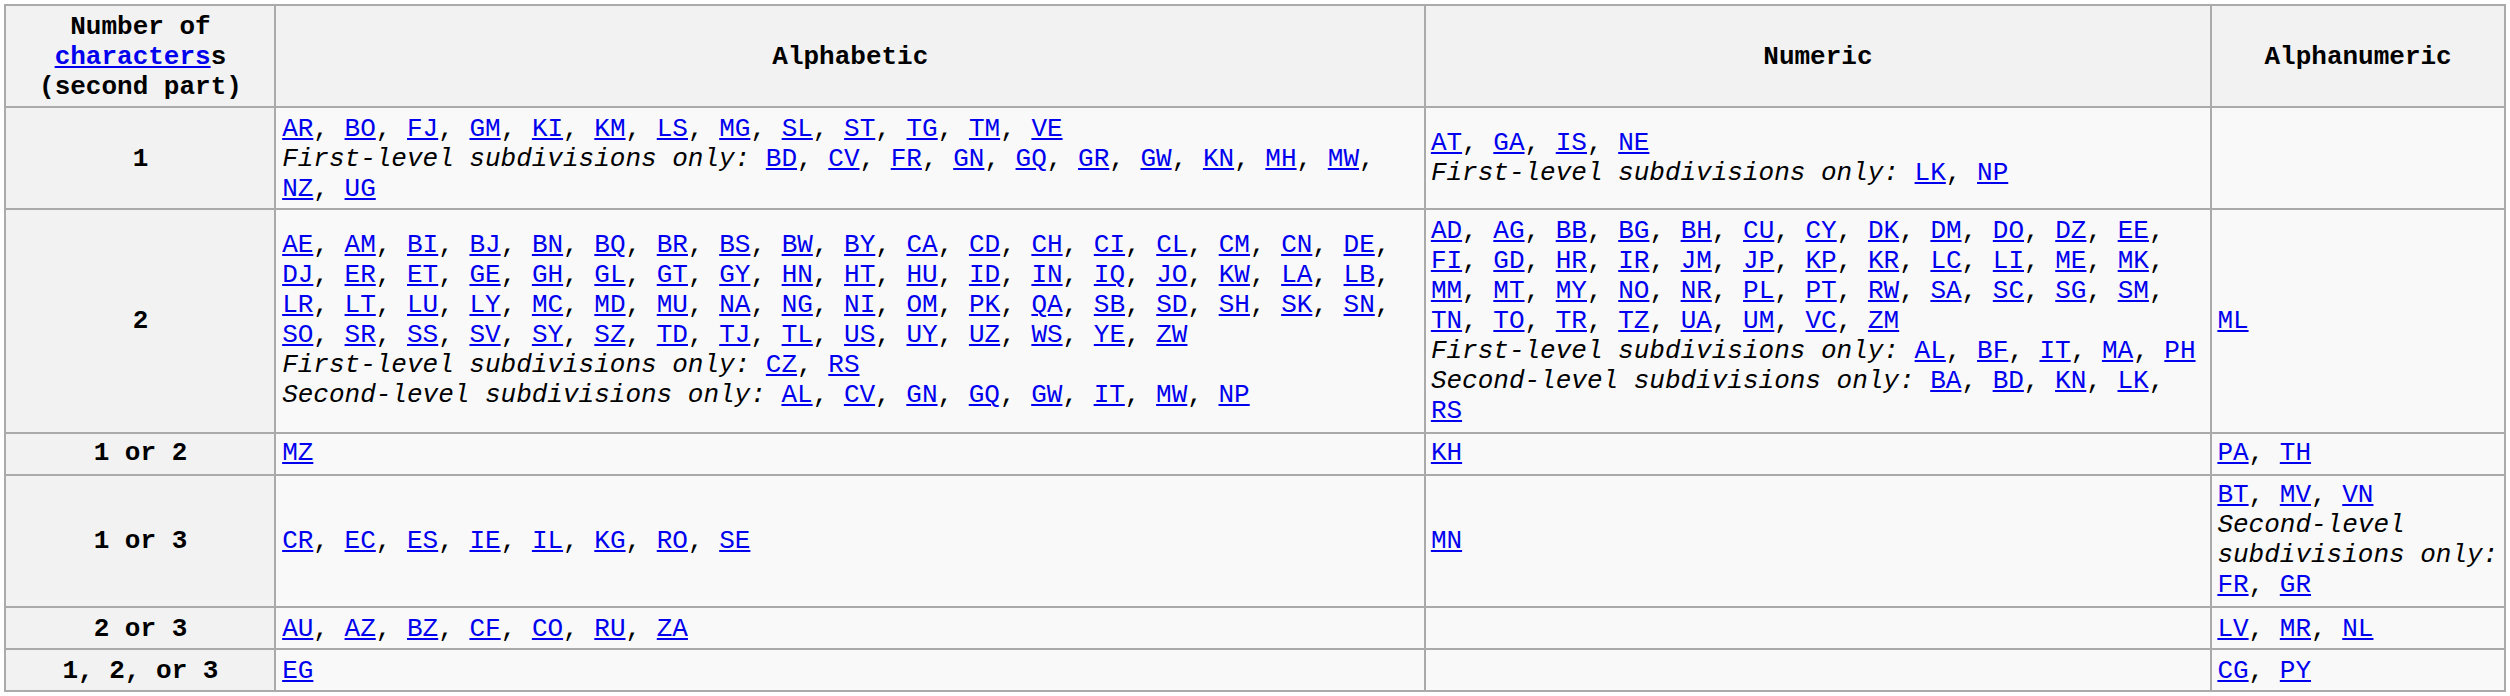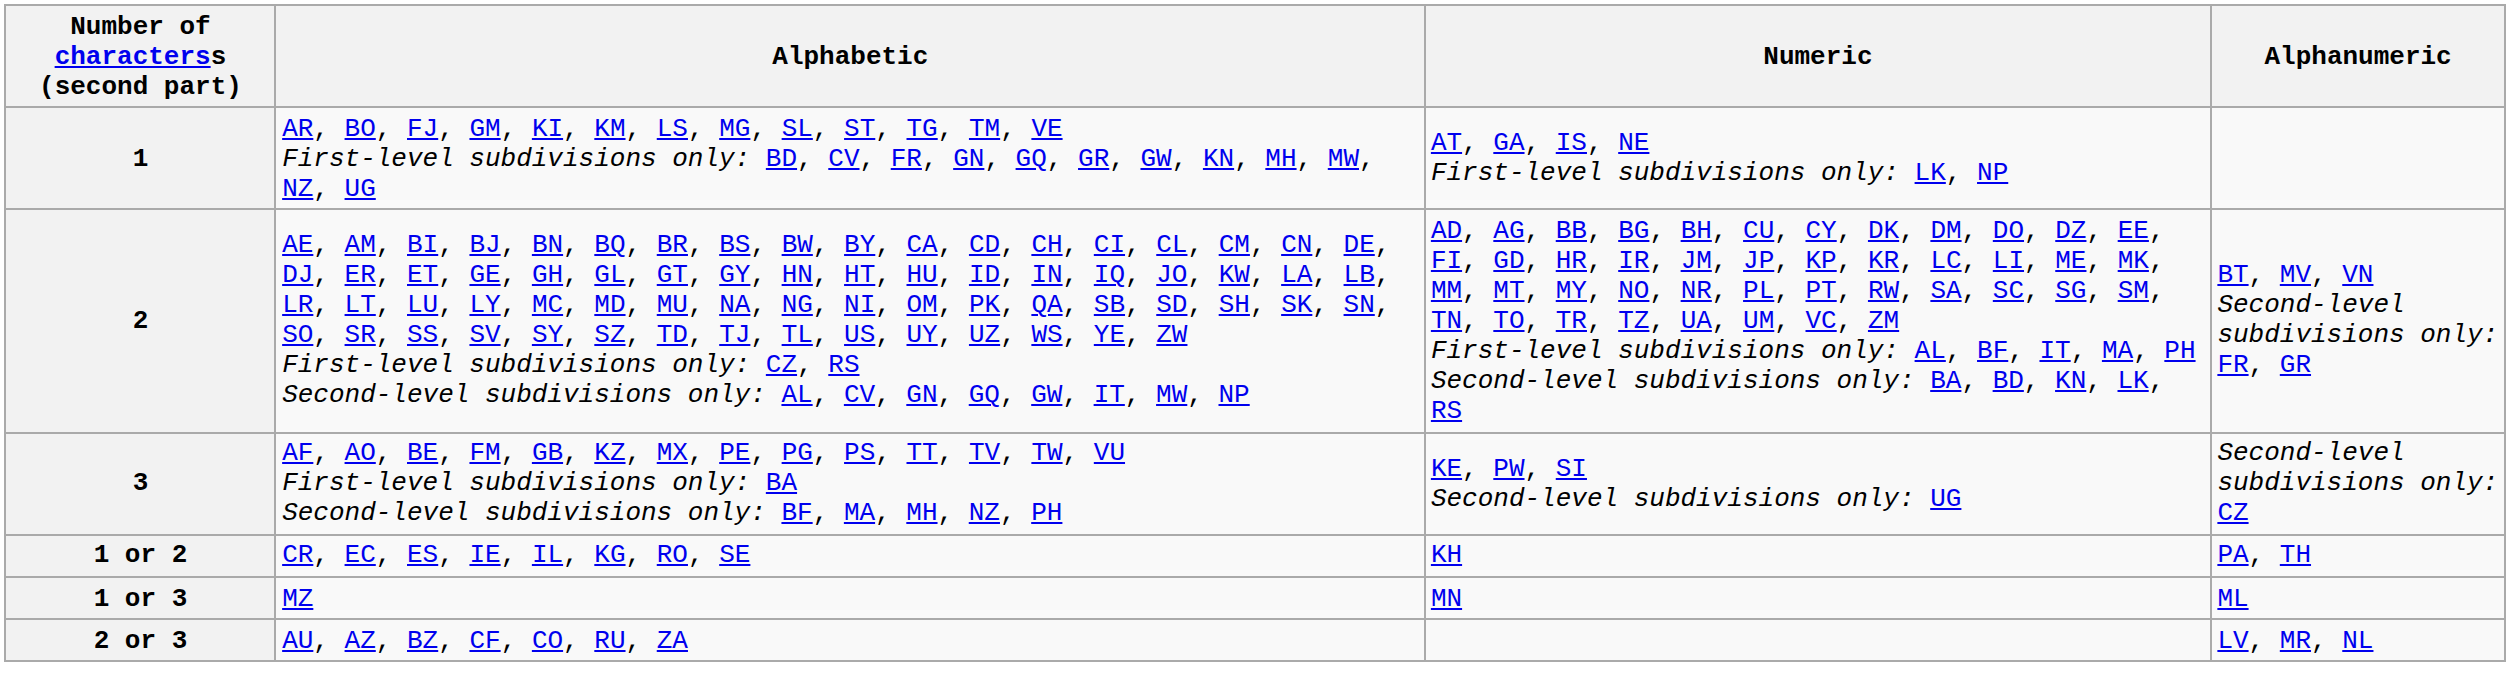2 | Alphanumeric: ML -> BT, MV, VN Second-level subdivisions only: FR, GR
+ row: 3 | AF, AO, BE, FM, GB, KZ, MX, PE, PG, PS, TT, TV, TW, VU First-level subdivisions only: BA Second-level subdivisions only: BF, MA, MH, NZ, PH | KE, PW, SI Second-level subdivisions only: UG | Second-level subdivisions only: CZ
1 or 2 | Alphabetic: MZ -> CR, EC, ES, IE, IL, KG, RO, SE
1 or 3 | Alphabetic: CR, EC, ES, IE, IL, KG, RO, SE -> MZ
1 or 3 | Alphanumeric: BT, MV, VN Second-level subdivisions only: FR, GR -> ML
- row: 1, 2, or 3 | EG | CG, PY
